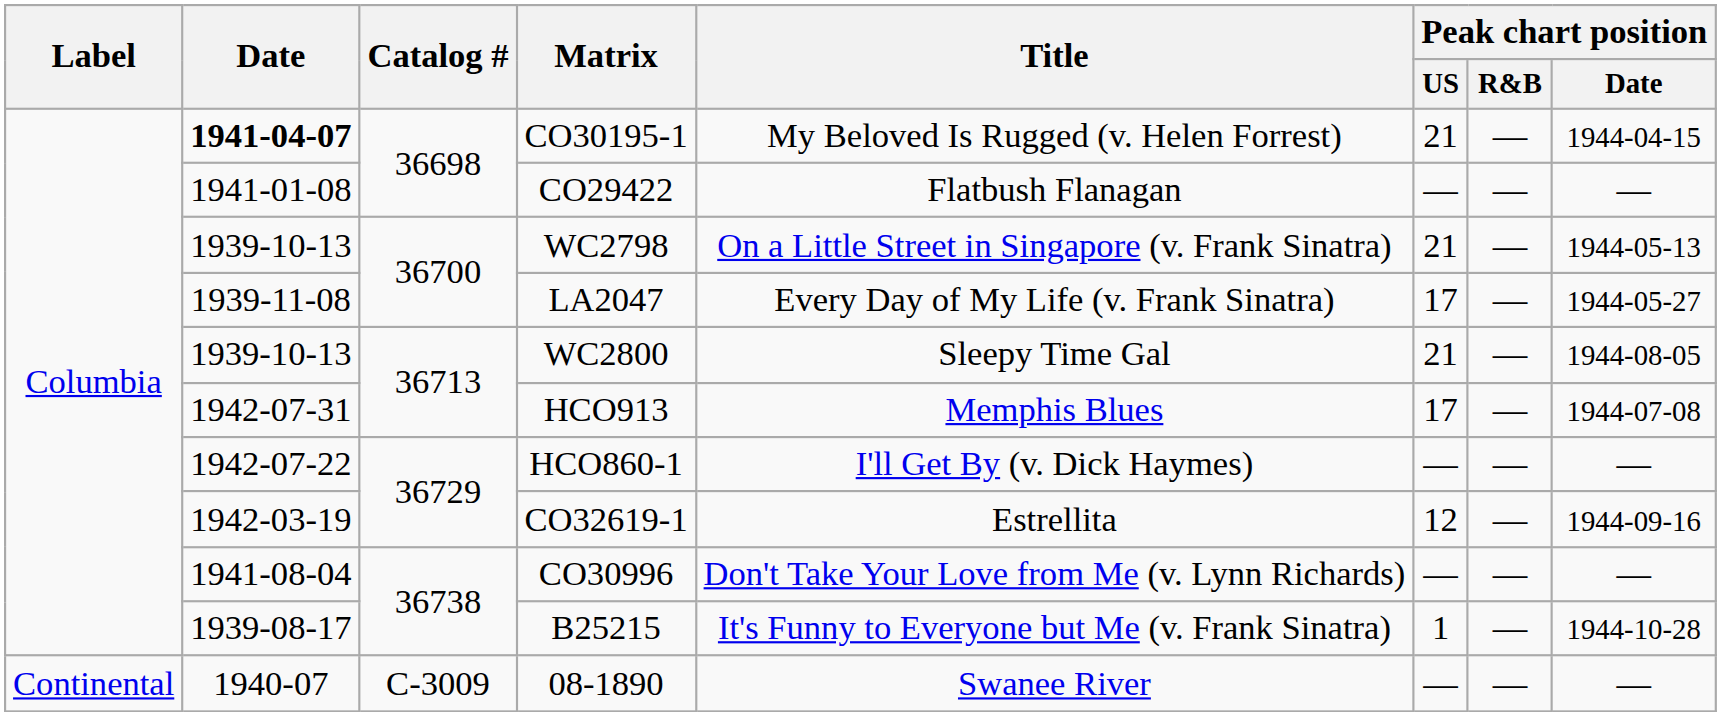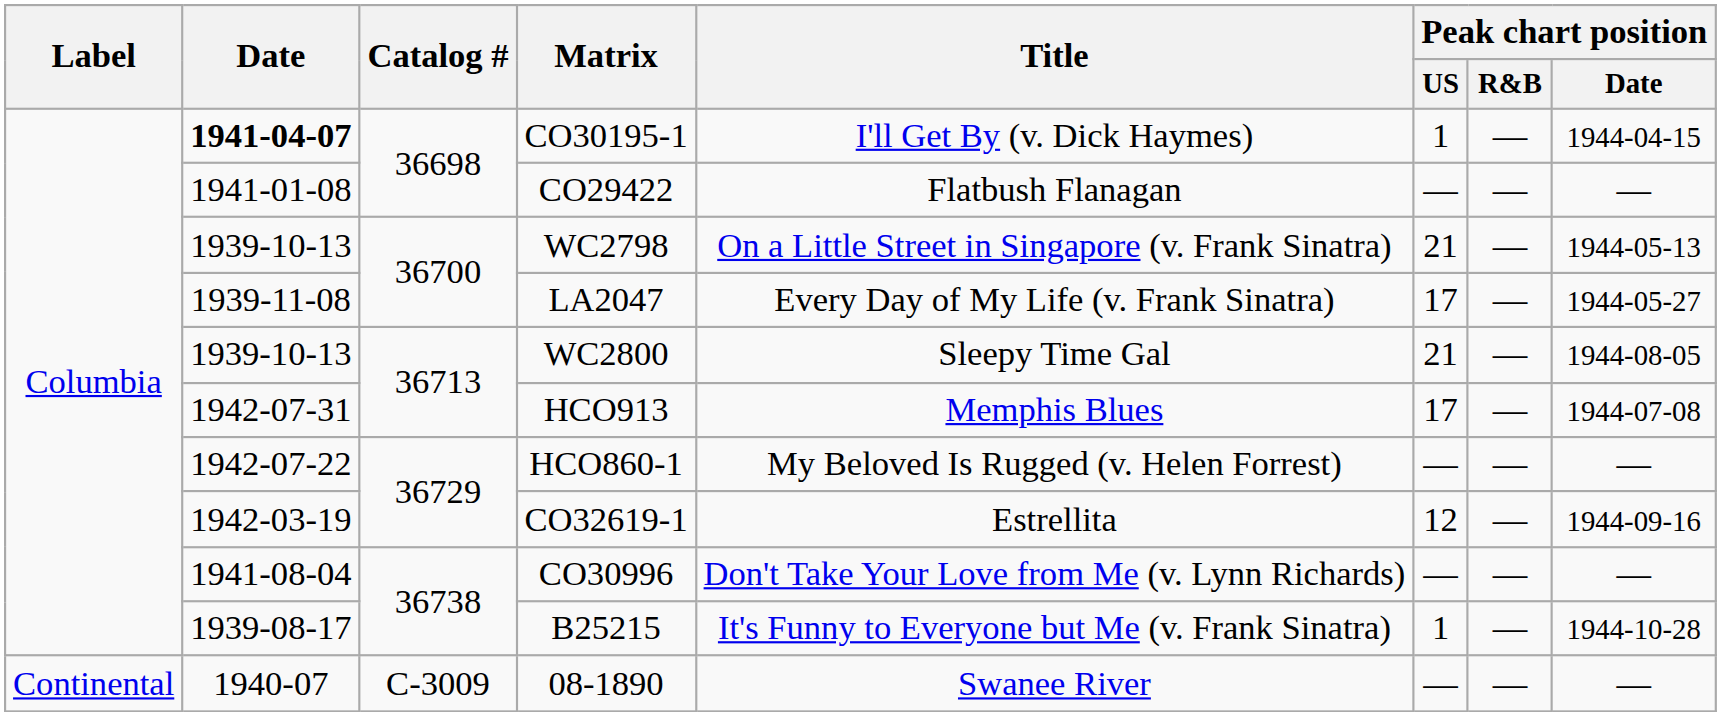CO30195-1 | Title: My Beloved Is Rugged (v. Helen Forrest) -> I'll Get By (v. Dick Haymes)
CO30195-1 | Peak chart position / US: 21 -> 1
HCO860-1 | Title: I'll Get By (v. Dick Haymes) -> My Beloved Is Rugged (v. Helen Forrest)
